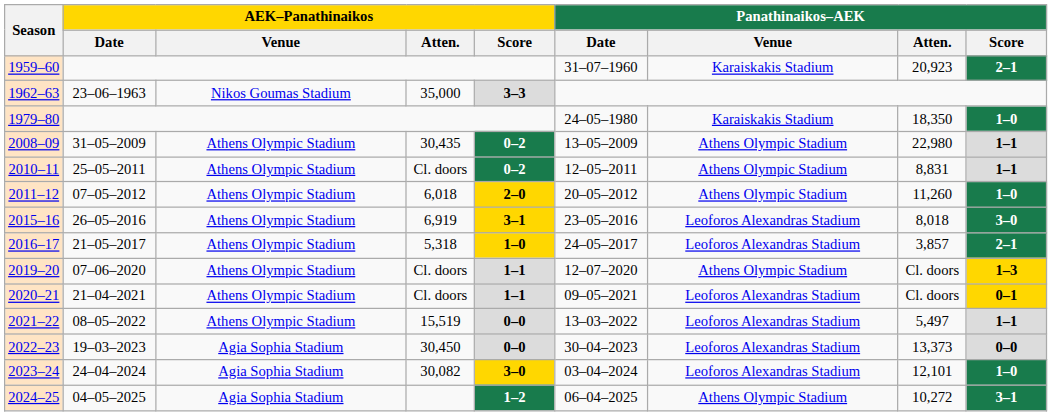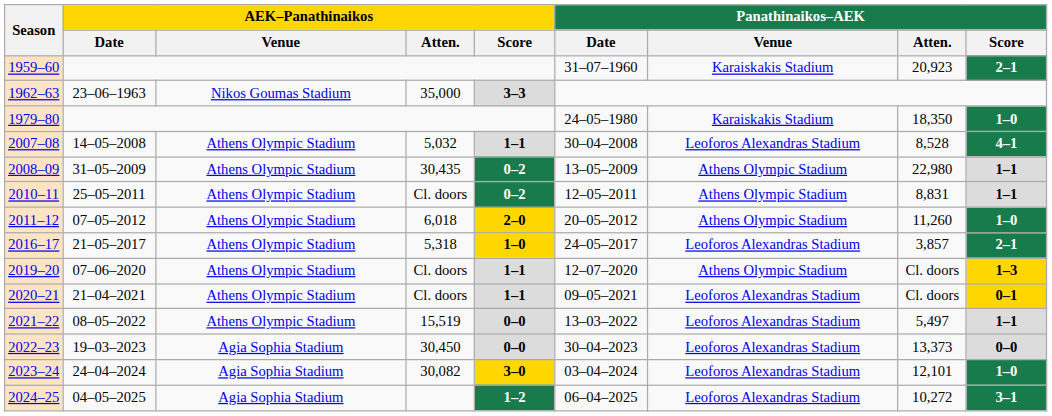+ row: 2007–08 | 14–05–2008 | Athens Olympic Stadium | 5,032 | 1–1 | 30–04–2008 | Leoforos Alexandras Stadium | 8,528 | 4–1
- row: 2015–16 | 26–05–2016 | Athens Olympic Stadium | 6,919 | 3–1 | 23–05–2016 | Leoforos Alexandras Stadium | 8,018 | 3–0
2024–25 | Panathinaikos–AEK / Venue: Athens Olympic Stadium -> Leoforos Alexandras Stadium
